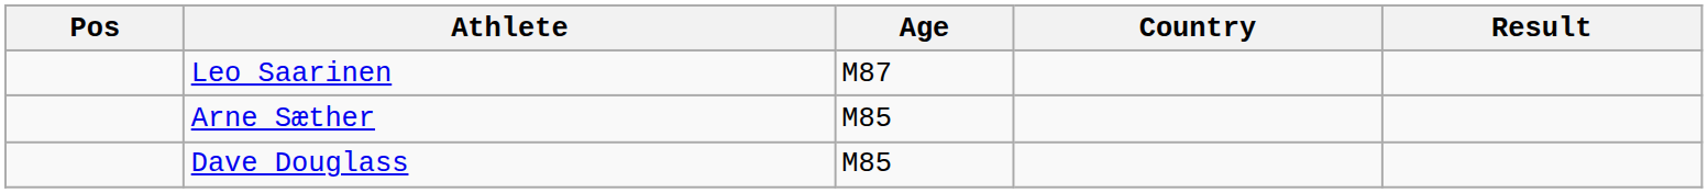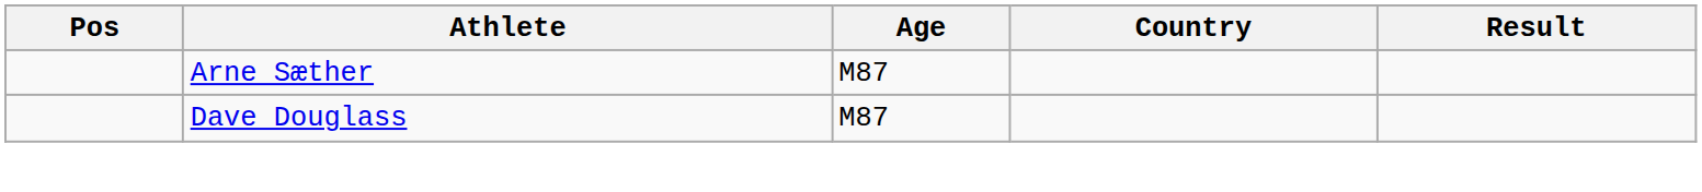- row: Leo Saarinen | M87
Arne Sæther | Age: M85 -> M87
Dave Douglass | Age: M85 -> M87
